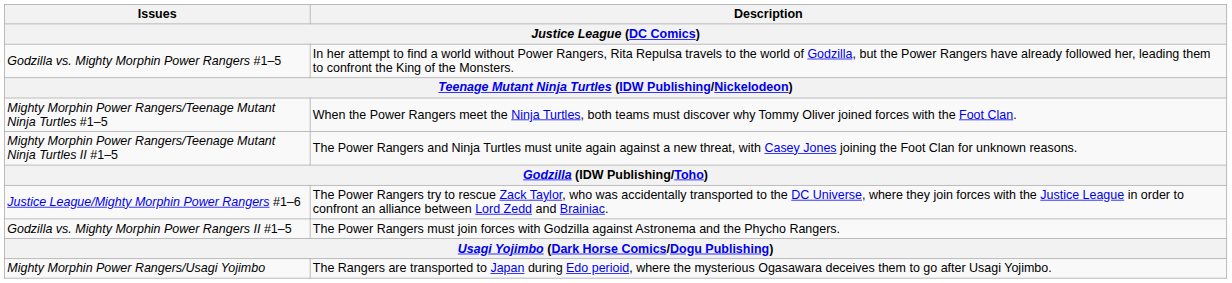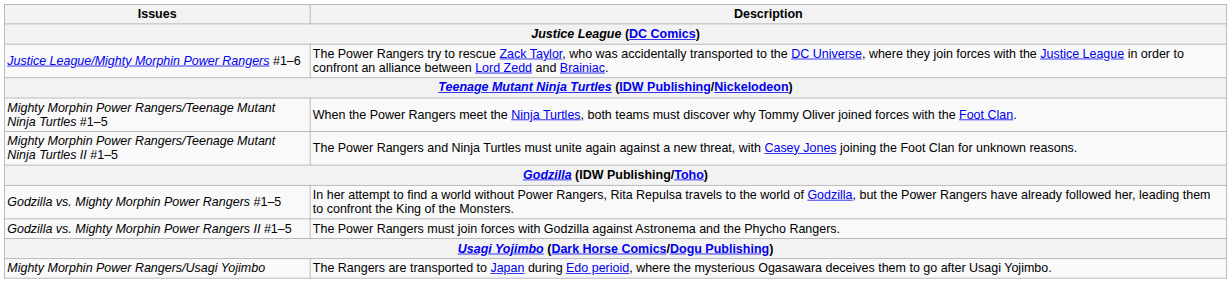rows swapped: Justice League/Mighty Morphin Power Rangers #1–6 <-> Godzilla vs. Mighty Morphin Power Rangers #1–5
